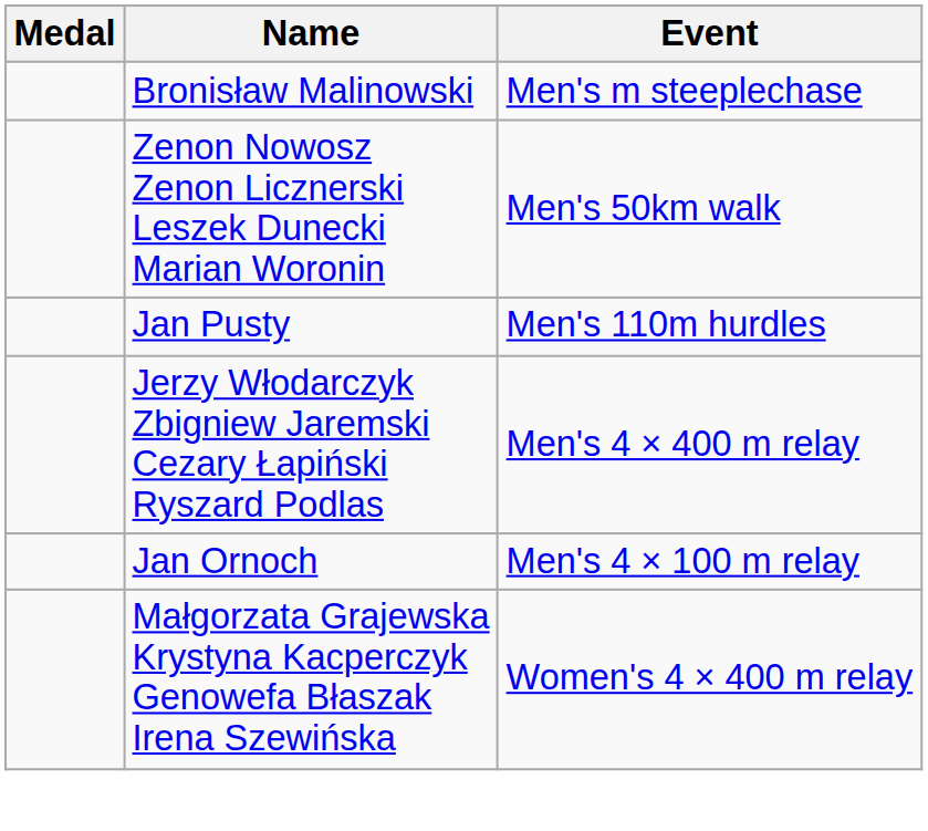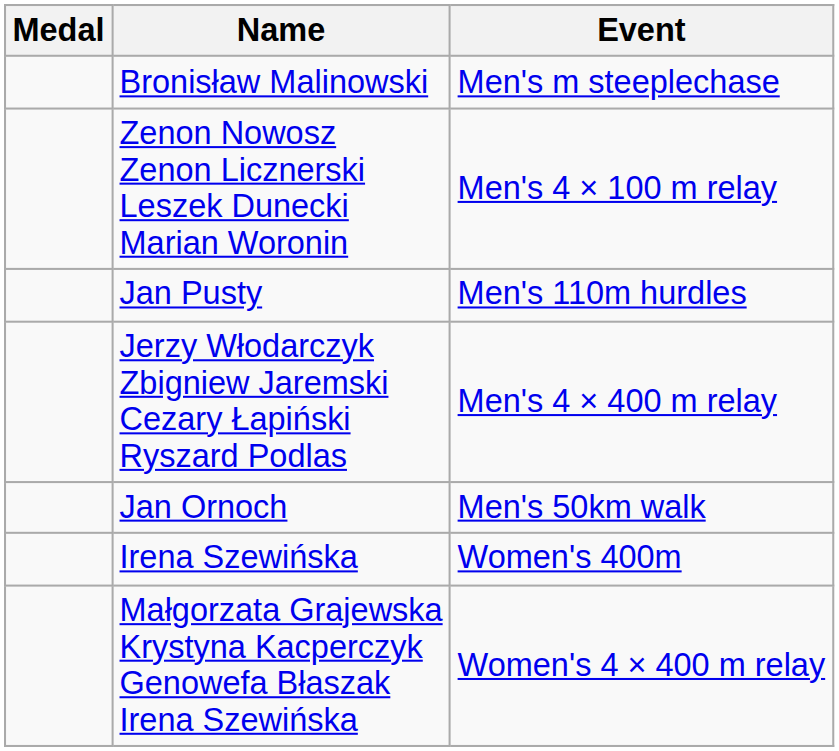Zenon Nowosz Zenon Licznerski Leszek Dunecki Marian Woronin | Event: Men's 50km walk -> Men's 4 × 100 m relay
Jan Ornoch | Event: Men's 4 × 100 m relay -> Men's 50km walk
+ row: Irena Szewińska | Women's 400m
